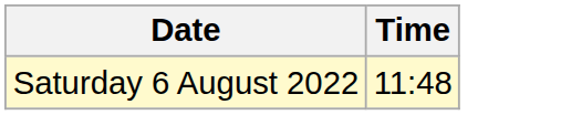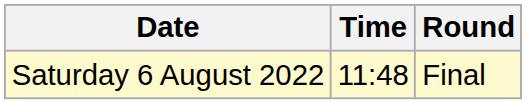+ column: Round | Final
